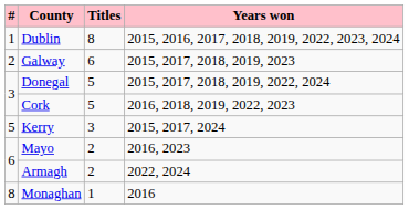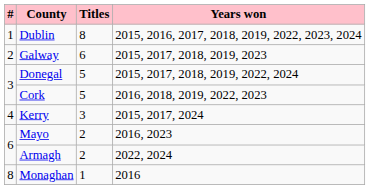Kerry | #: 5 -> 4
